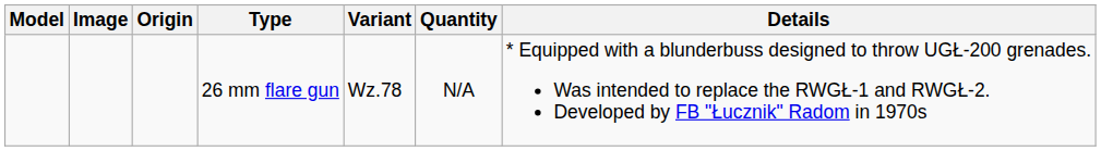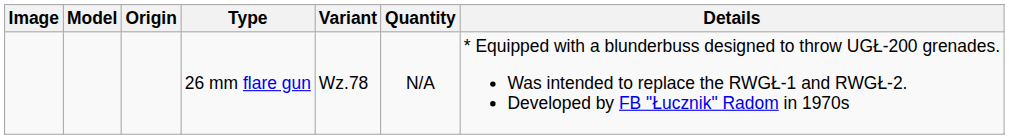columns swapped: Model <-> Image
